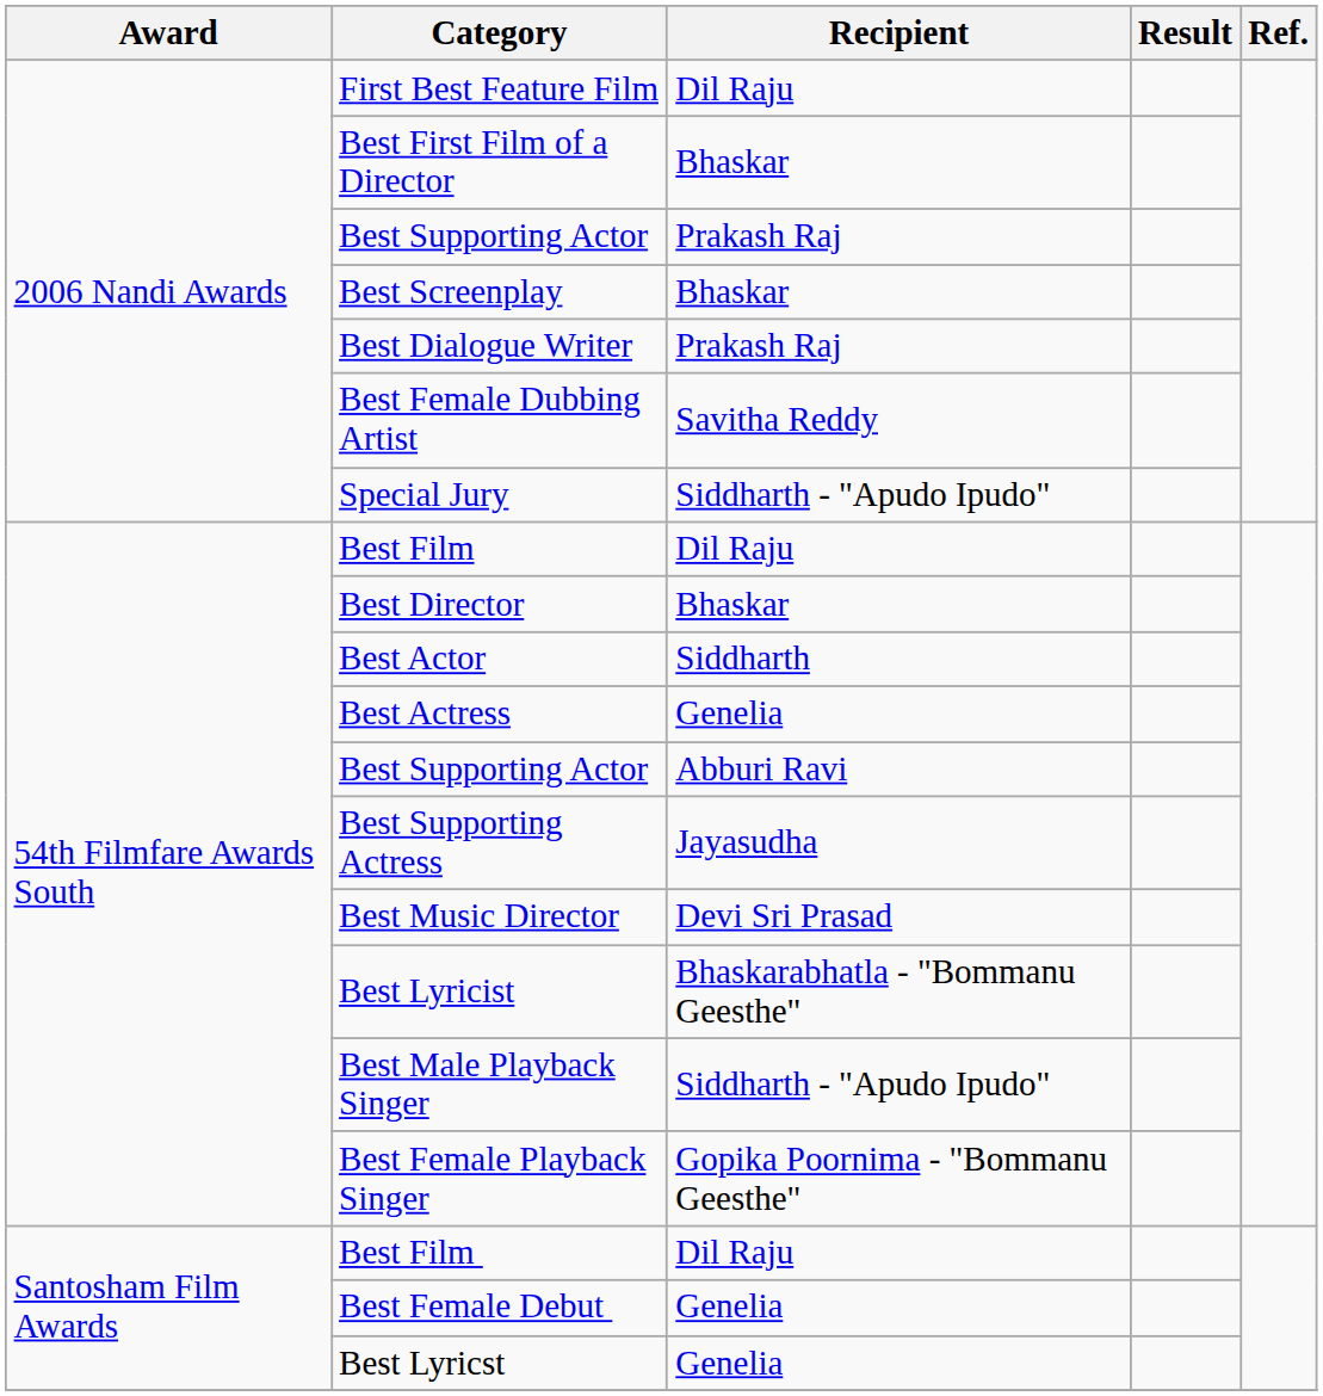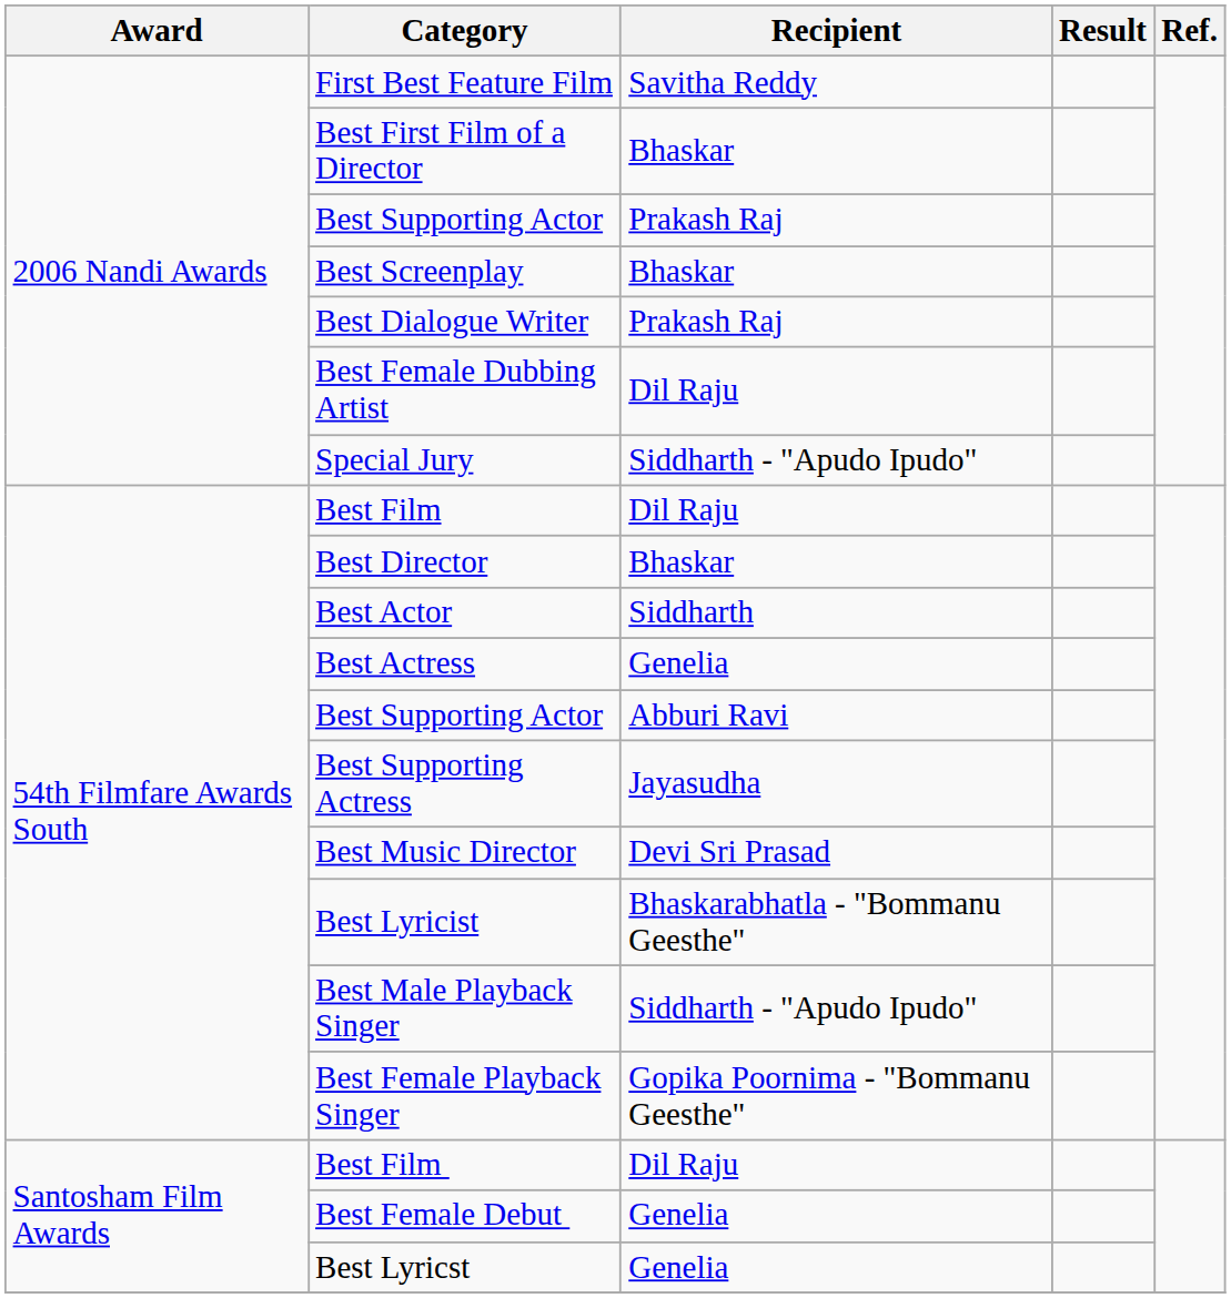First Best Feature Film | Recipient: Dil Raju -> Savitha Reddy
Best Female Dubbing Artist | Recipient: Savitha Reddy -> Dil Raju
